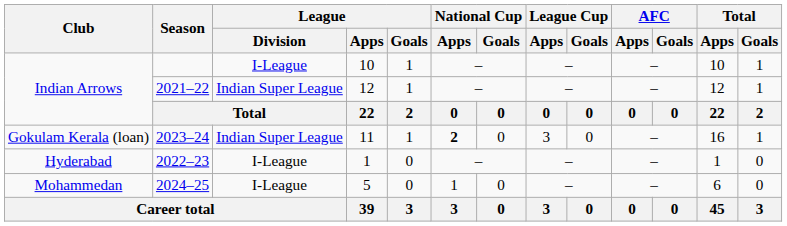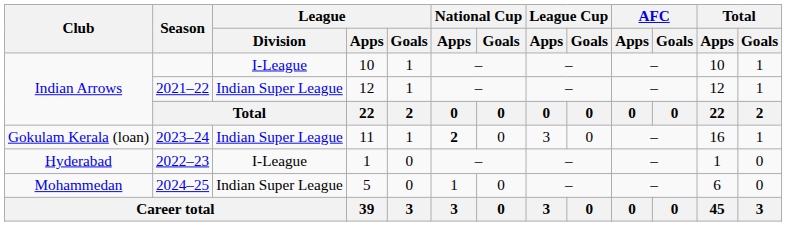2024–25 | League / Division: I-League -> Indian Super League
